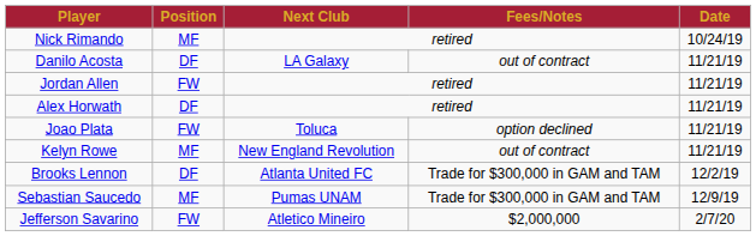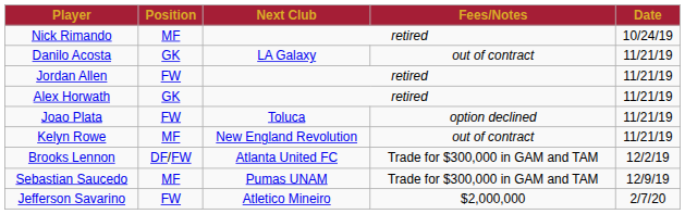Danilo Acosta | Position: DF -> GK
Alex Horwath | Position: DF -> GK
Brooks Lennon | Position: DF -> DF/FW
